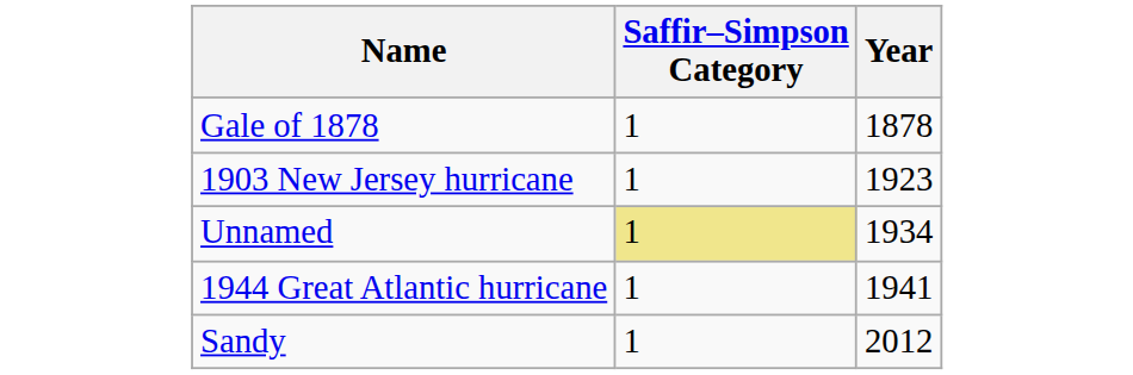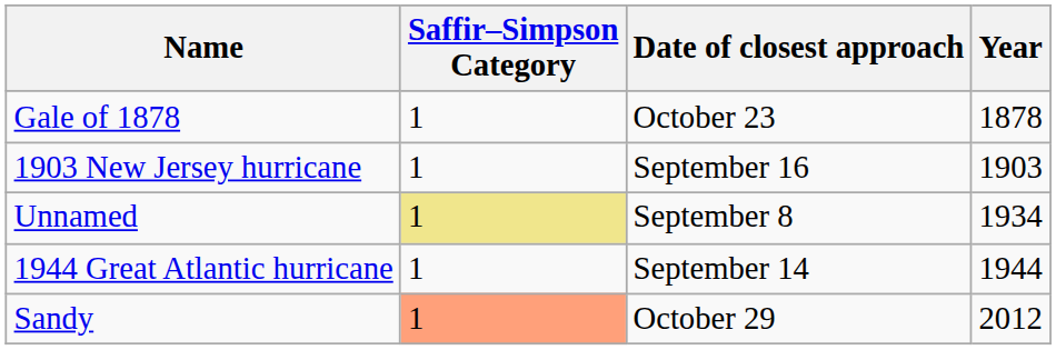+ column: Date of closest approach | October 23 | September 16 | September 8 | September 14 | October 29
1903 New Jersey hurricane | Year: 1923 -> 1903
1944 Great Atlantic hurricane | Year: 1941 -> 1944
Sandy | Saffir–Simpson Category: no background -> lightsalmon background
